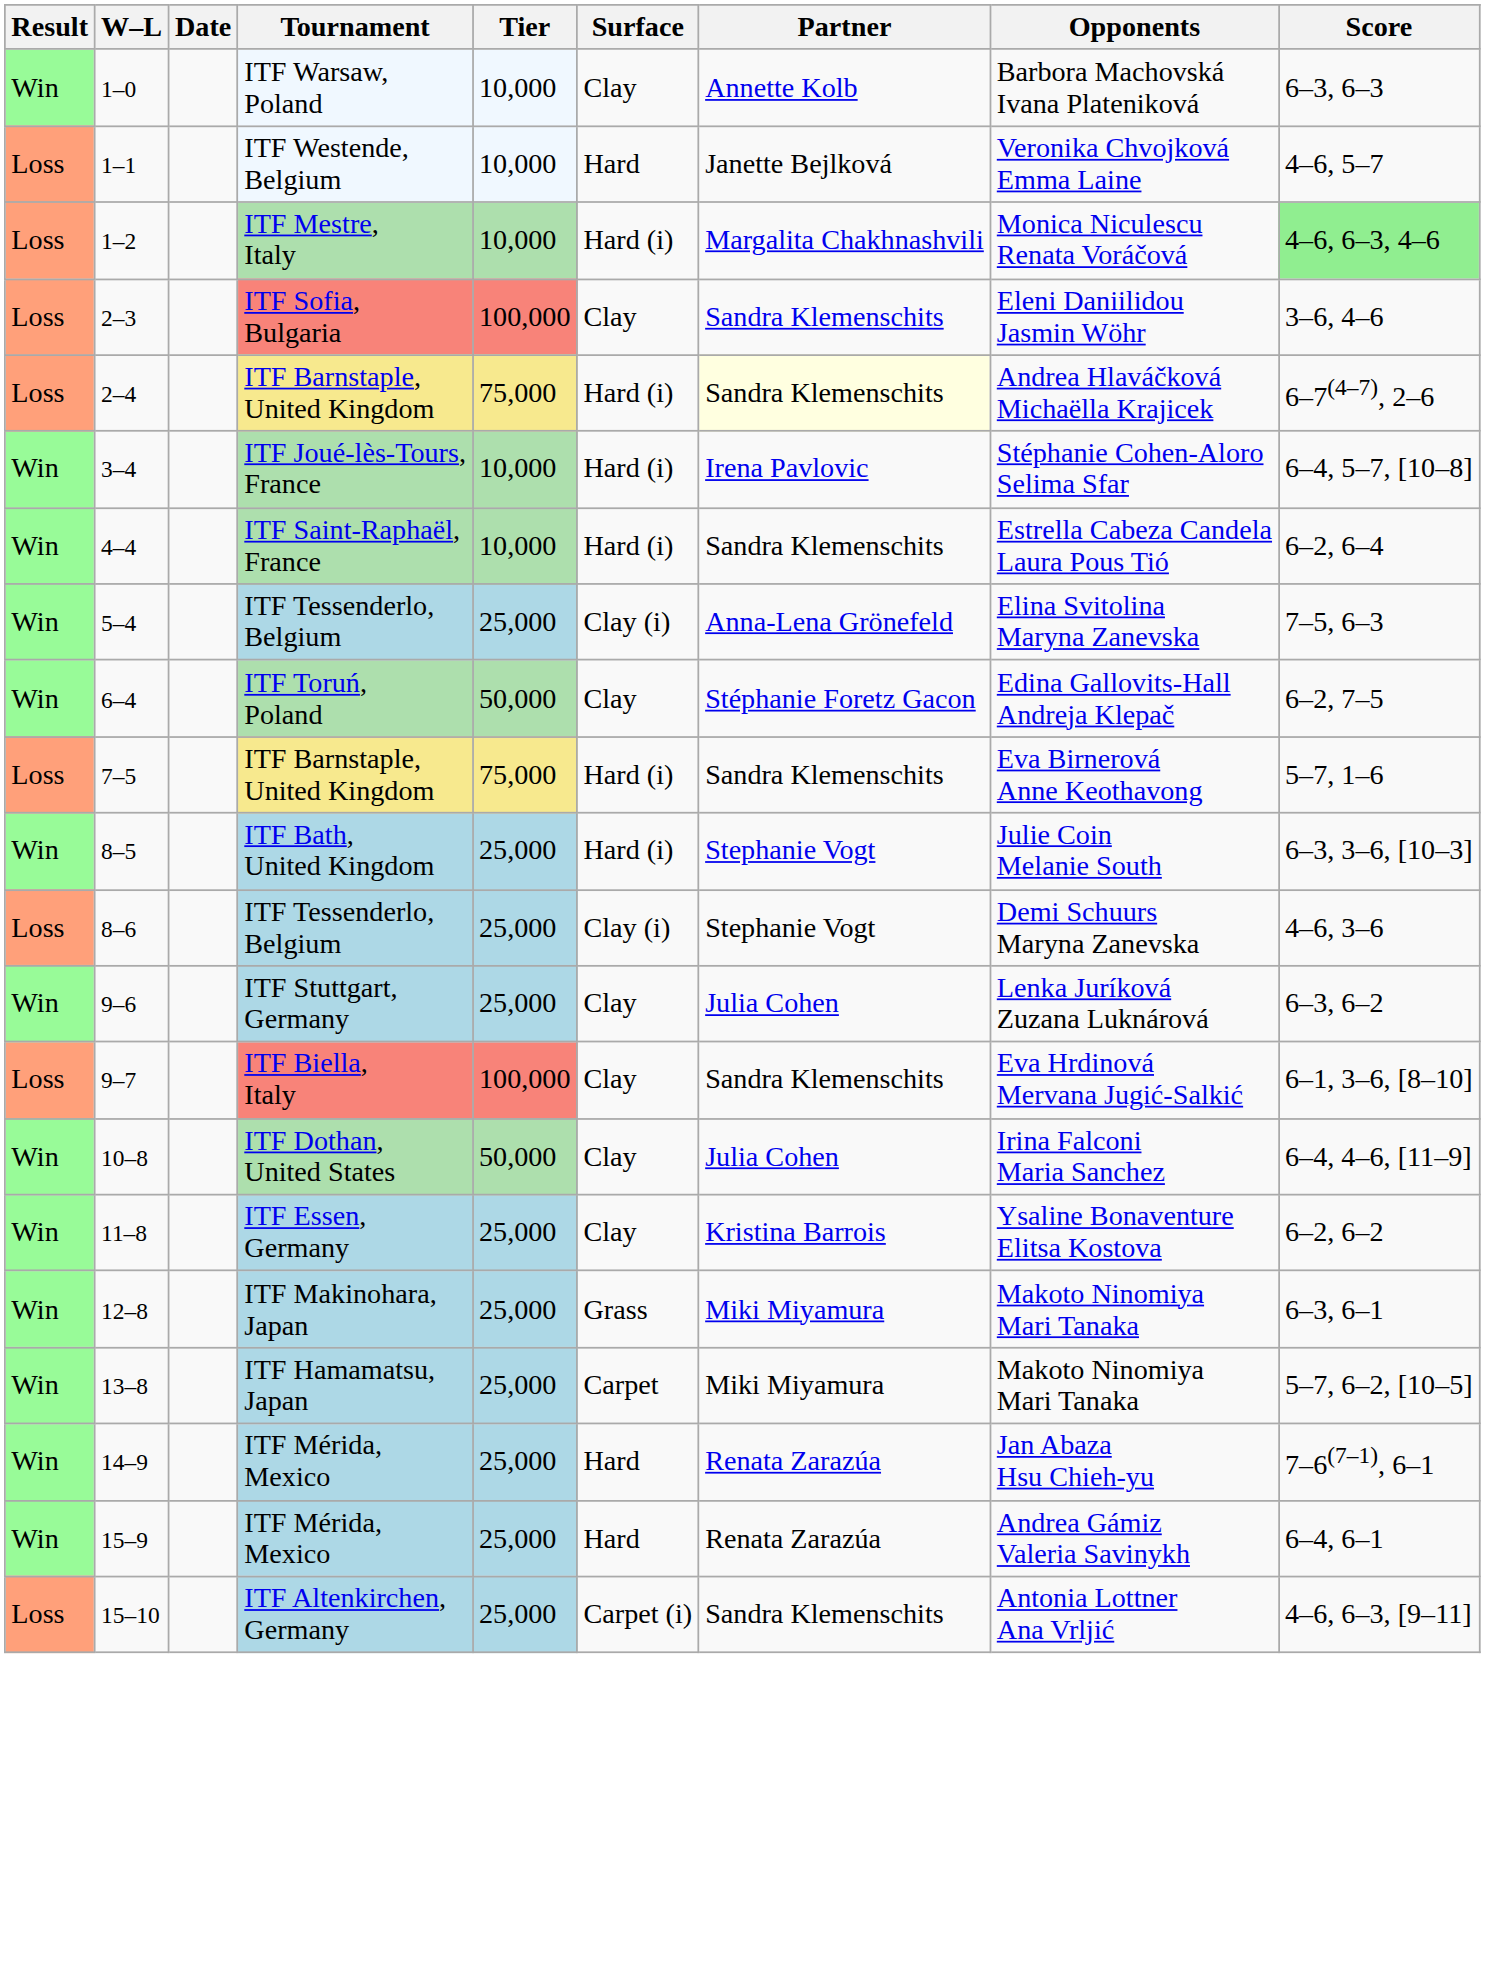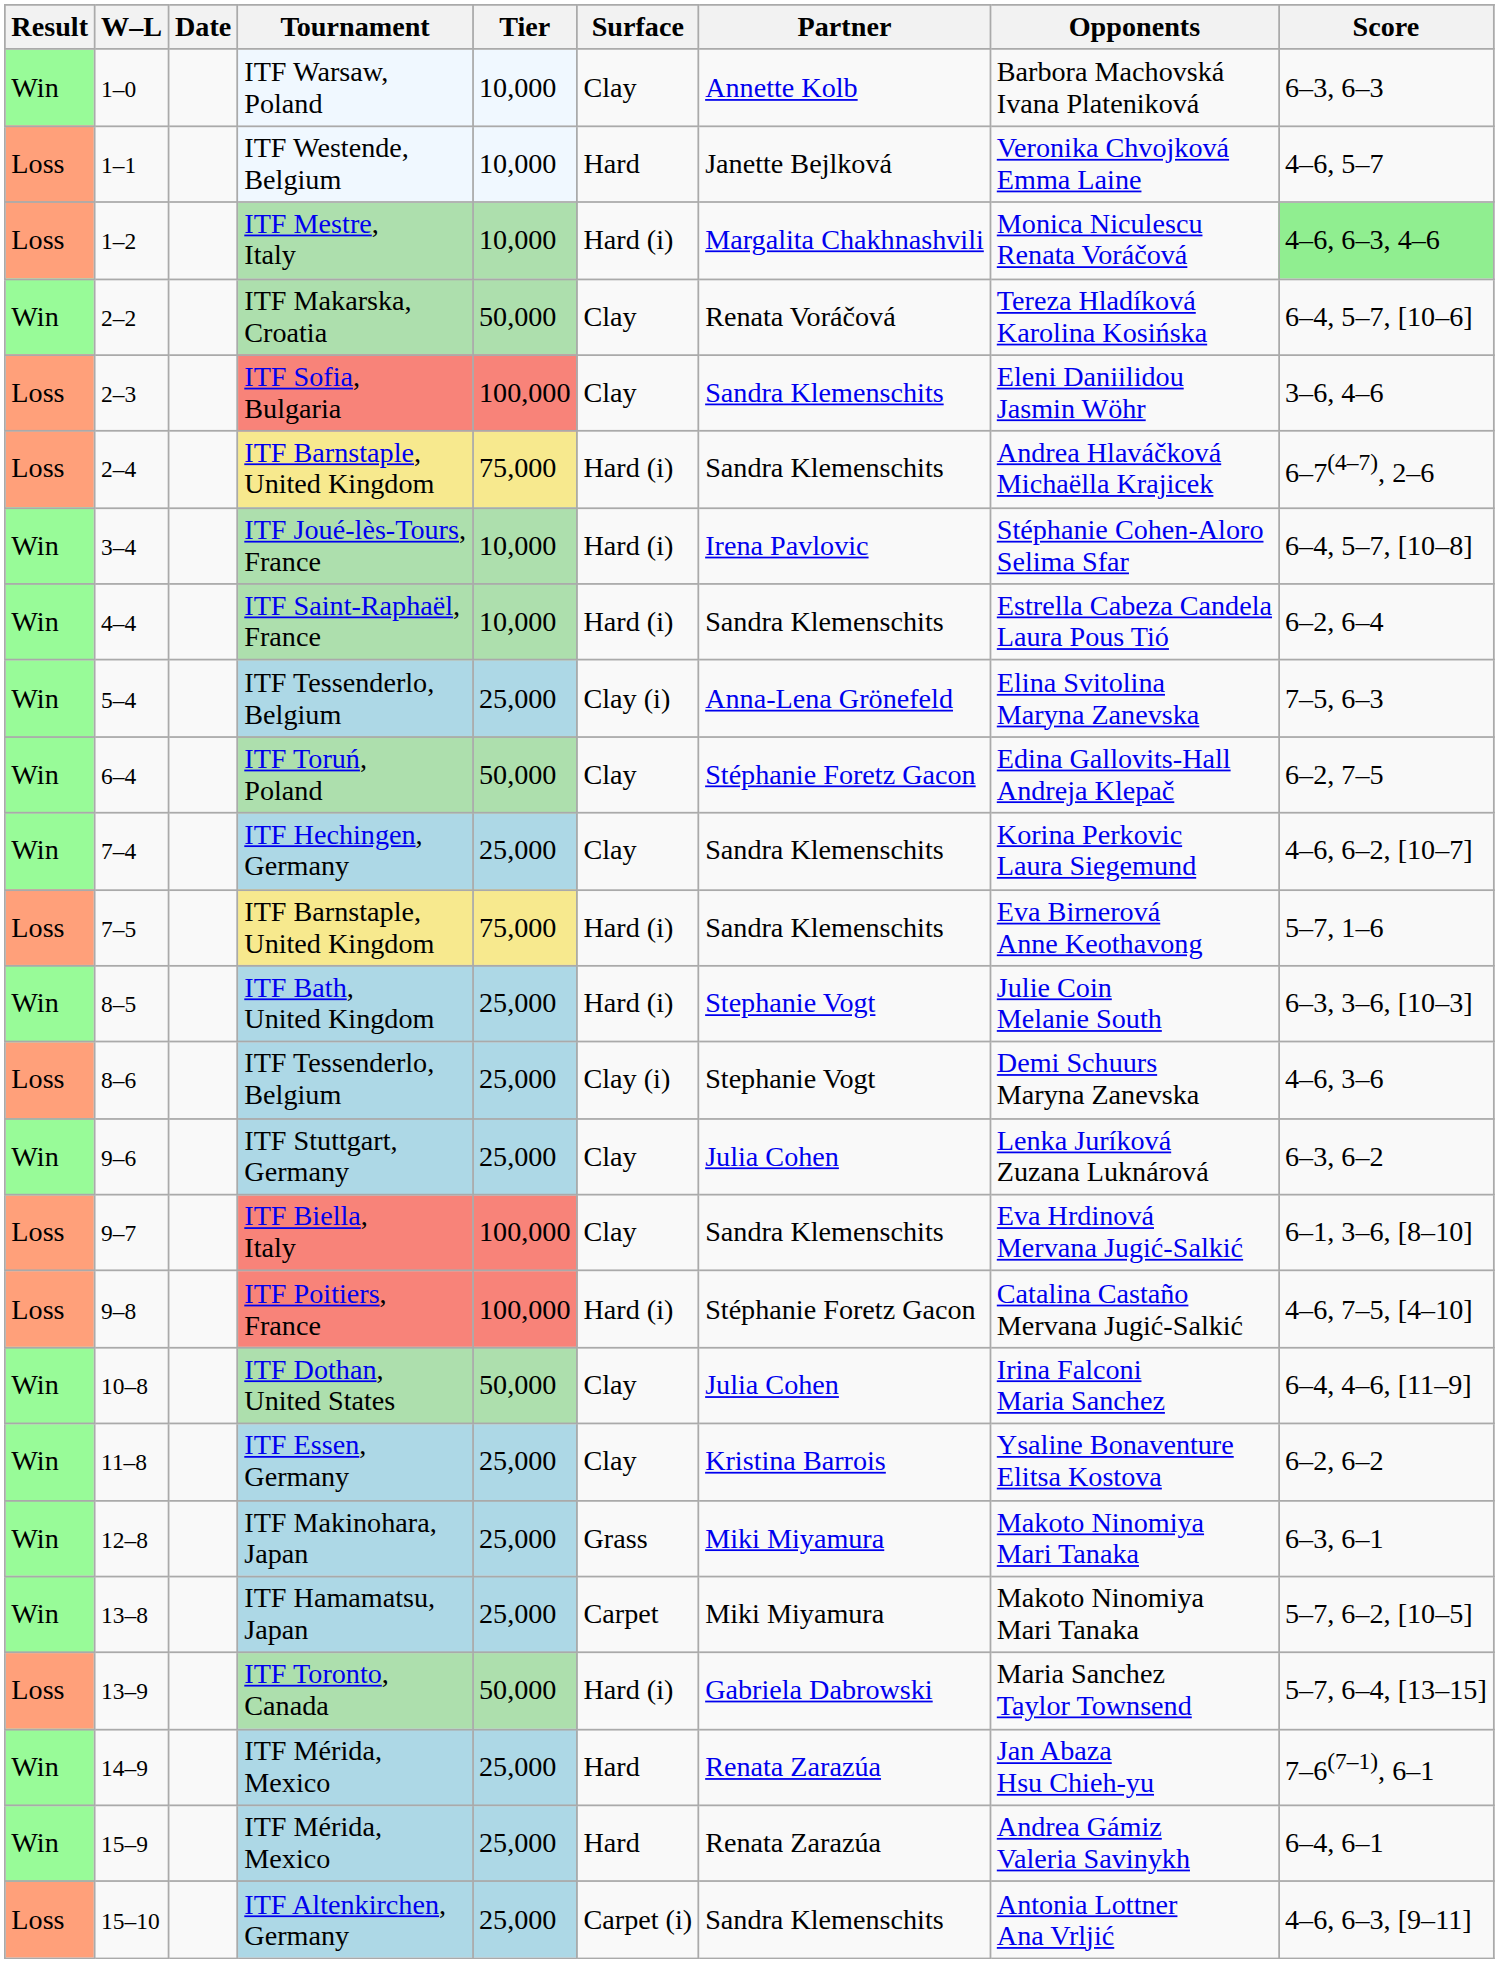+ row: Win | 2–2 | ITF Makarska, Croatia | 50,000 | Clay | Renata Voráčová | Tereza Hladíková Karolina Kosińska | 6–4, 5–7, [10–6]
2–4 | Partner: lightyellow background -> no background
+ row: Win | 7–4 | ITF Hechingen, Germany | 25,000 | Clay | Sandra Klemenschits | Korina Perkovic Laura Siegemund | 4–6, 6–2, [10–7]
+ row: Loss | 9–8 | ITF Poitiers, France | 100,000 | Hard (i) | Stéphanie Foretz Gacon | Catalina Castaño Mervana Jugić-Salkić | 4–6, 7–5, [4–10]
+ row: Loss | 13–9 | ITF Toronto, Canada | 50,000 | Hard (i) | Gabriela Dabrowski | Maria Sanchez Taylor Townsend | 5–7, 6–4, [13–15]
